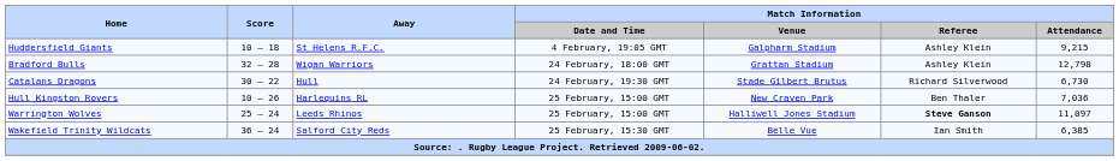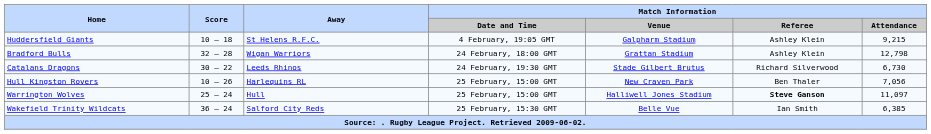Catalans Dragons | Away: Hull -> Leeds Rhinos
Hull Kingston Rovers | Match Information / Attendance: 7,036 -> 7,056
Warrington Wolves | Away: Leeds Rhinos -> Hull
